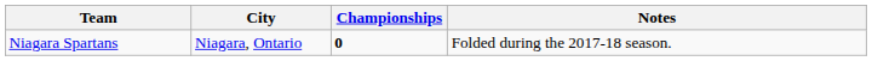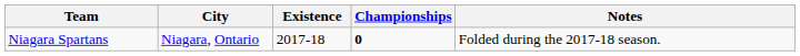+ column: Existence | 2017-18
